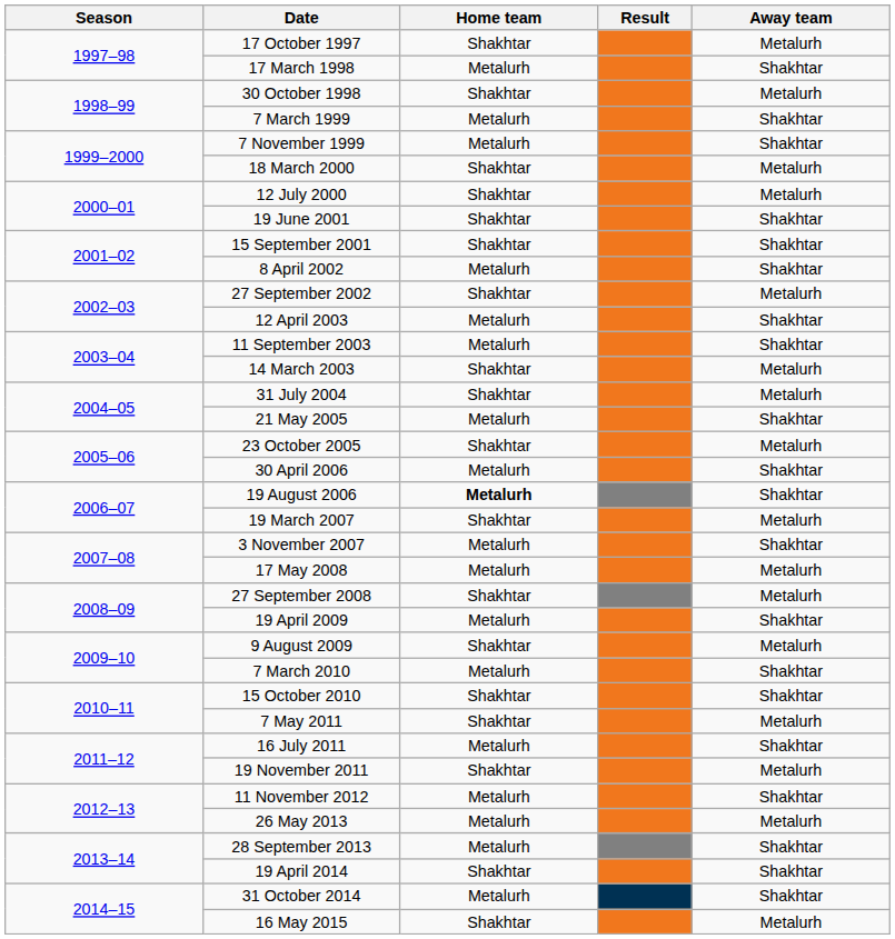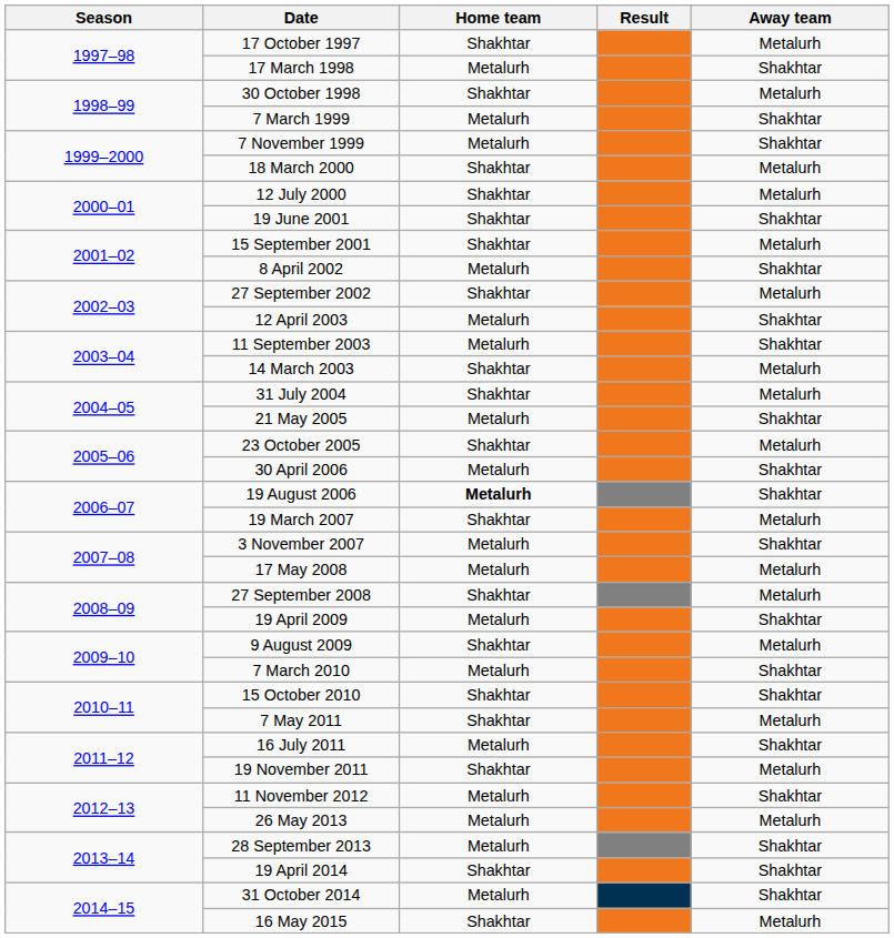15 September 2001 | Away team: Shakhtar -> Metalurh
